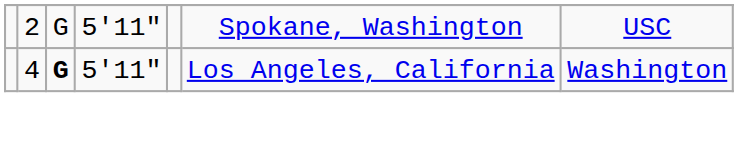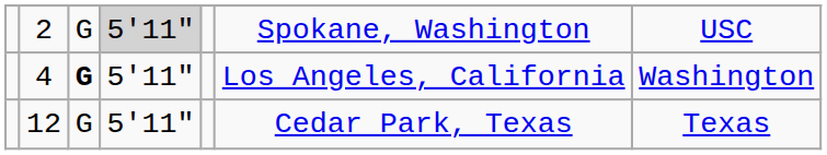2 | column 4: no background -> lightgrey background
+ row: 12 | G | 5'11" | Cedar Park, Texas | Texas
